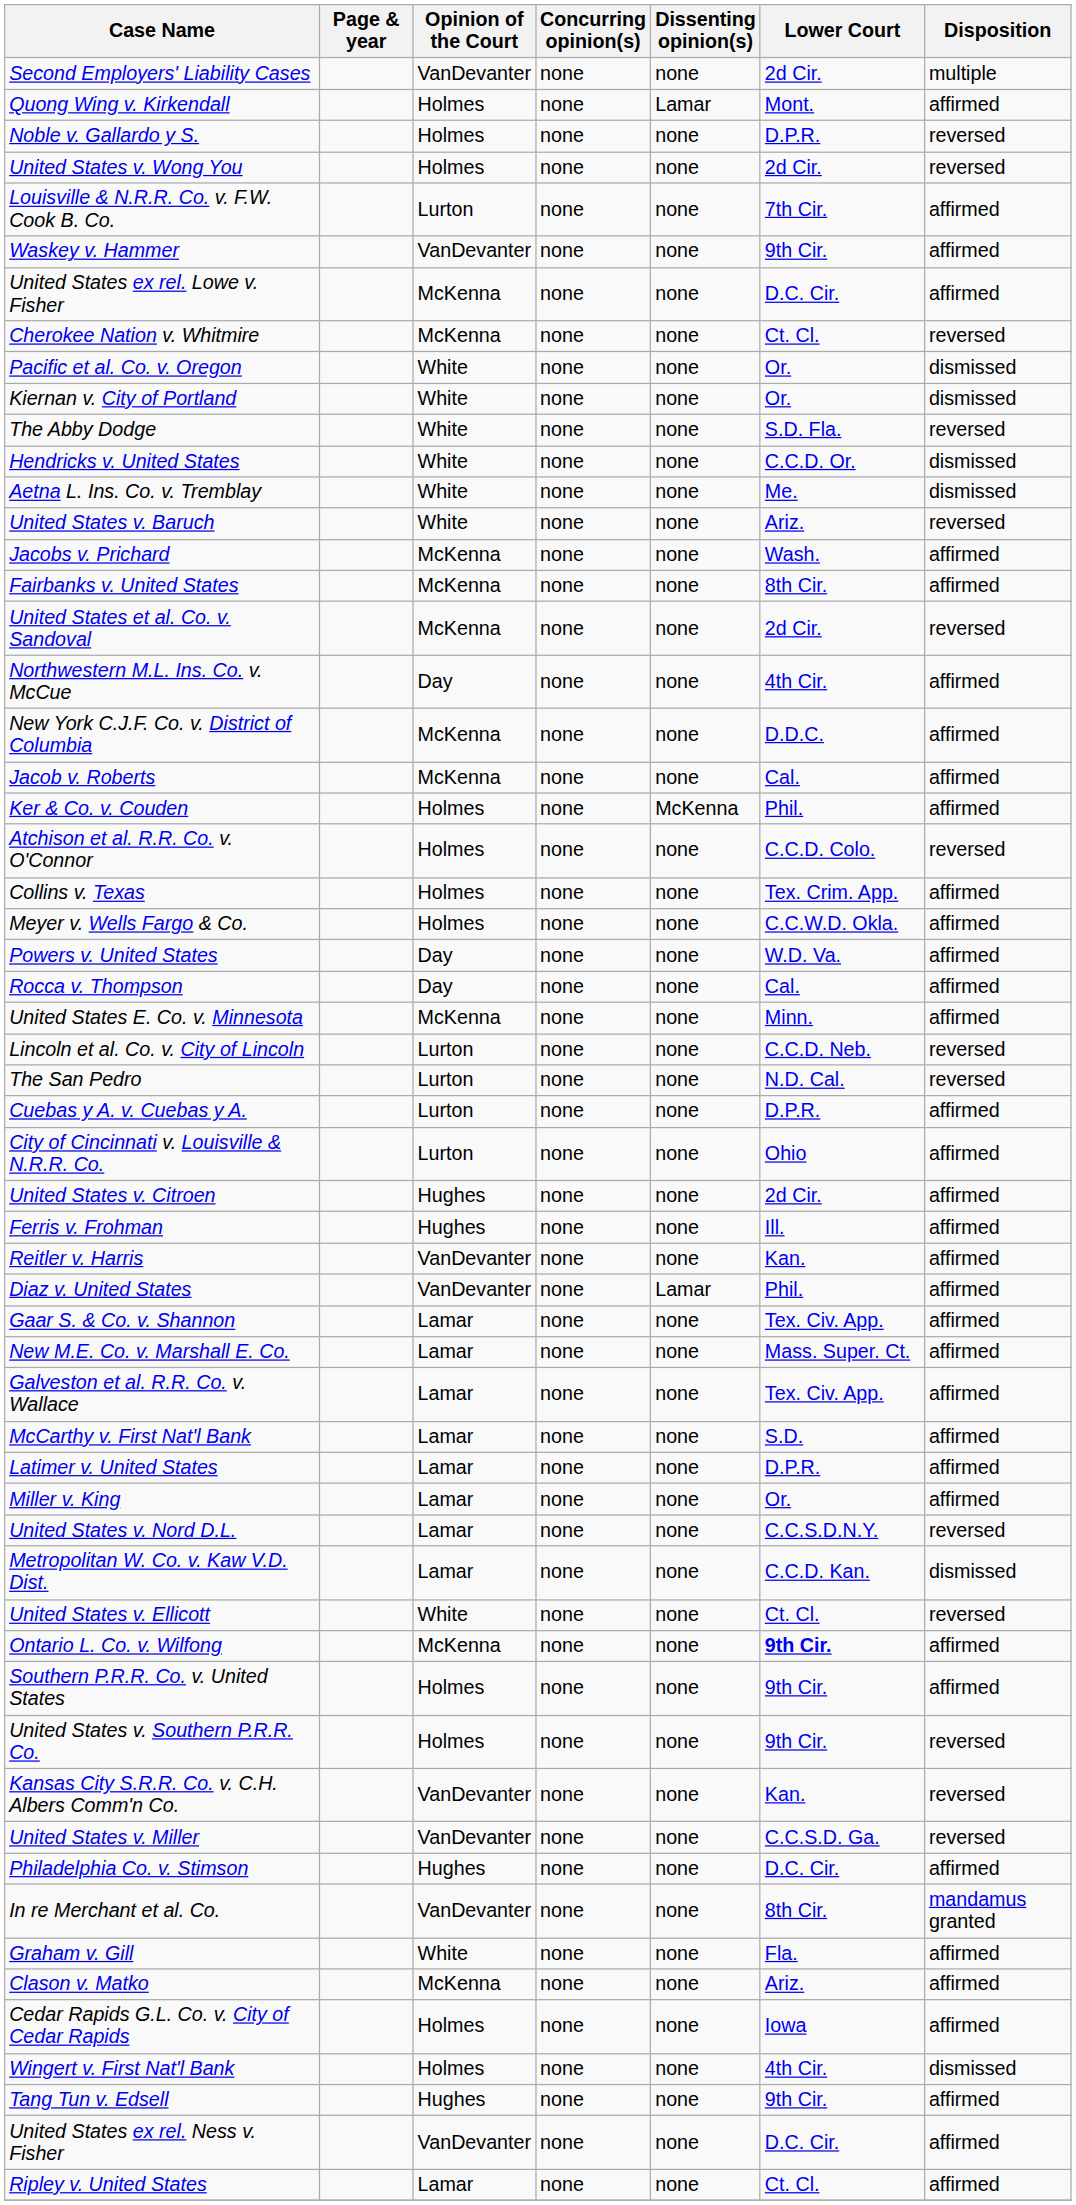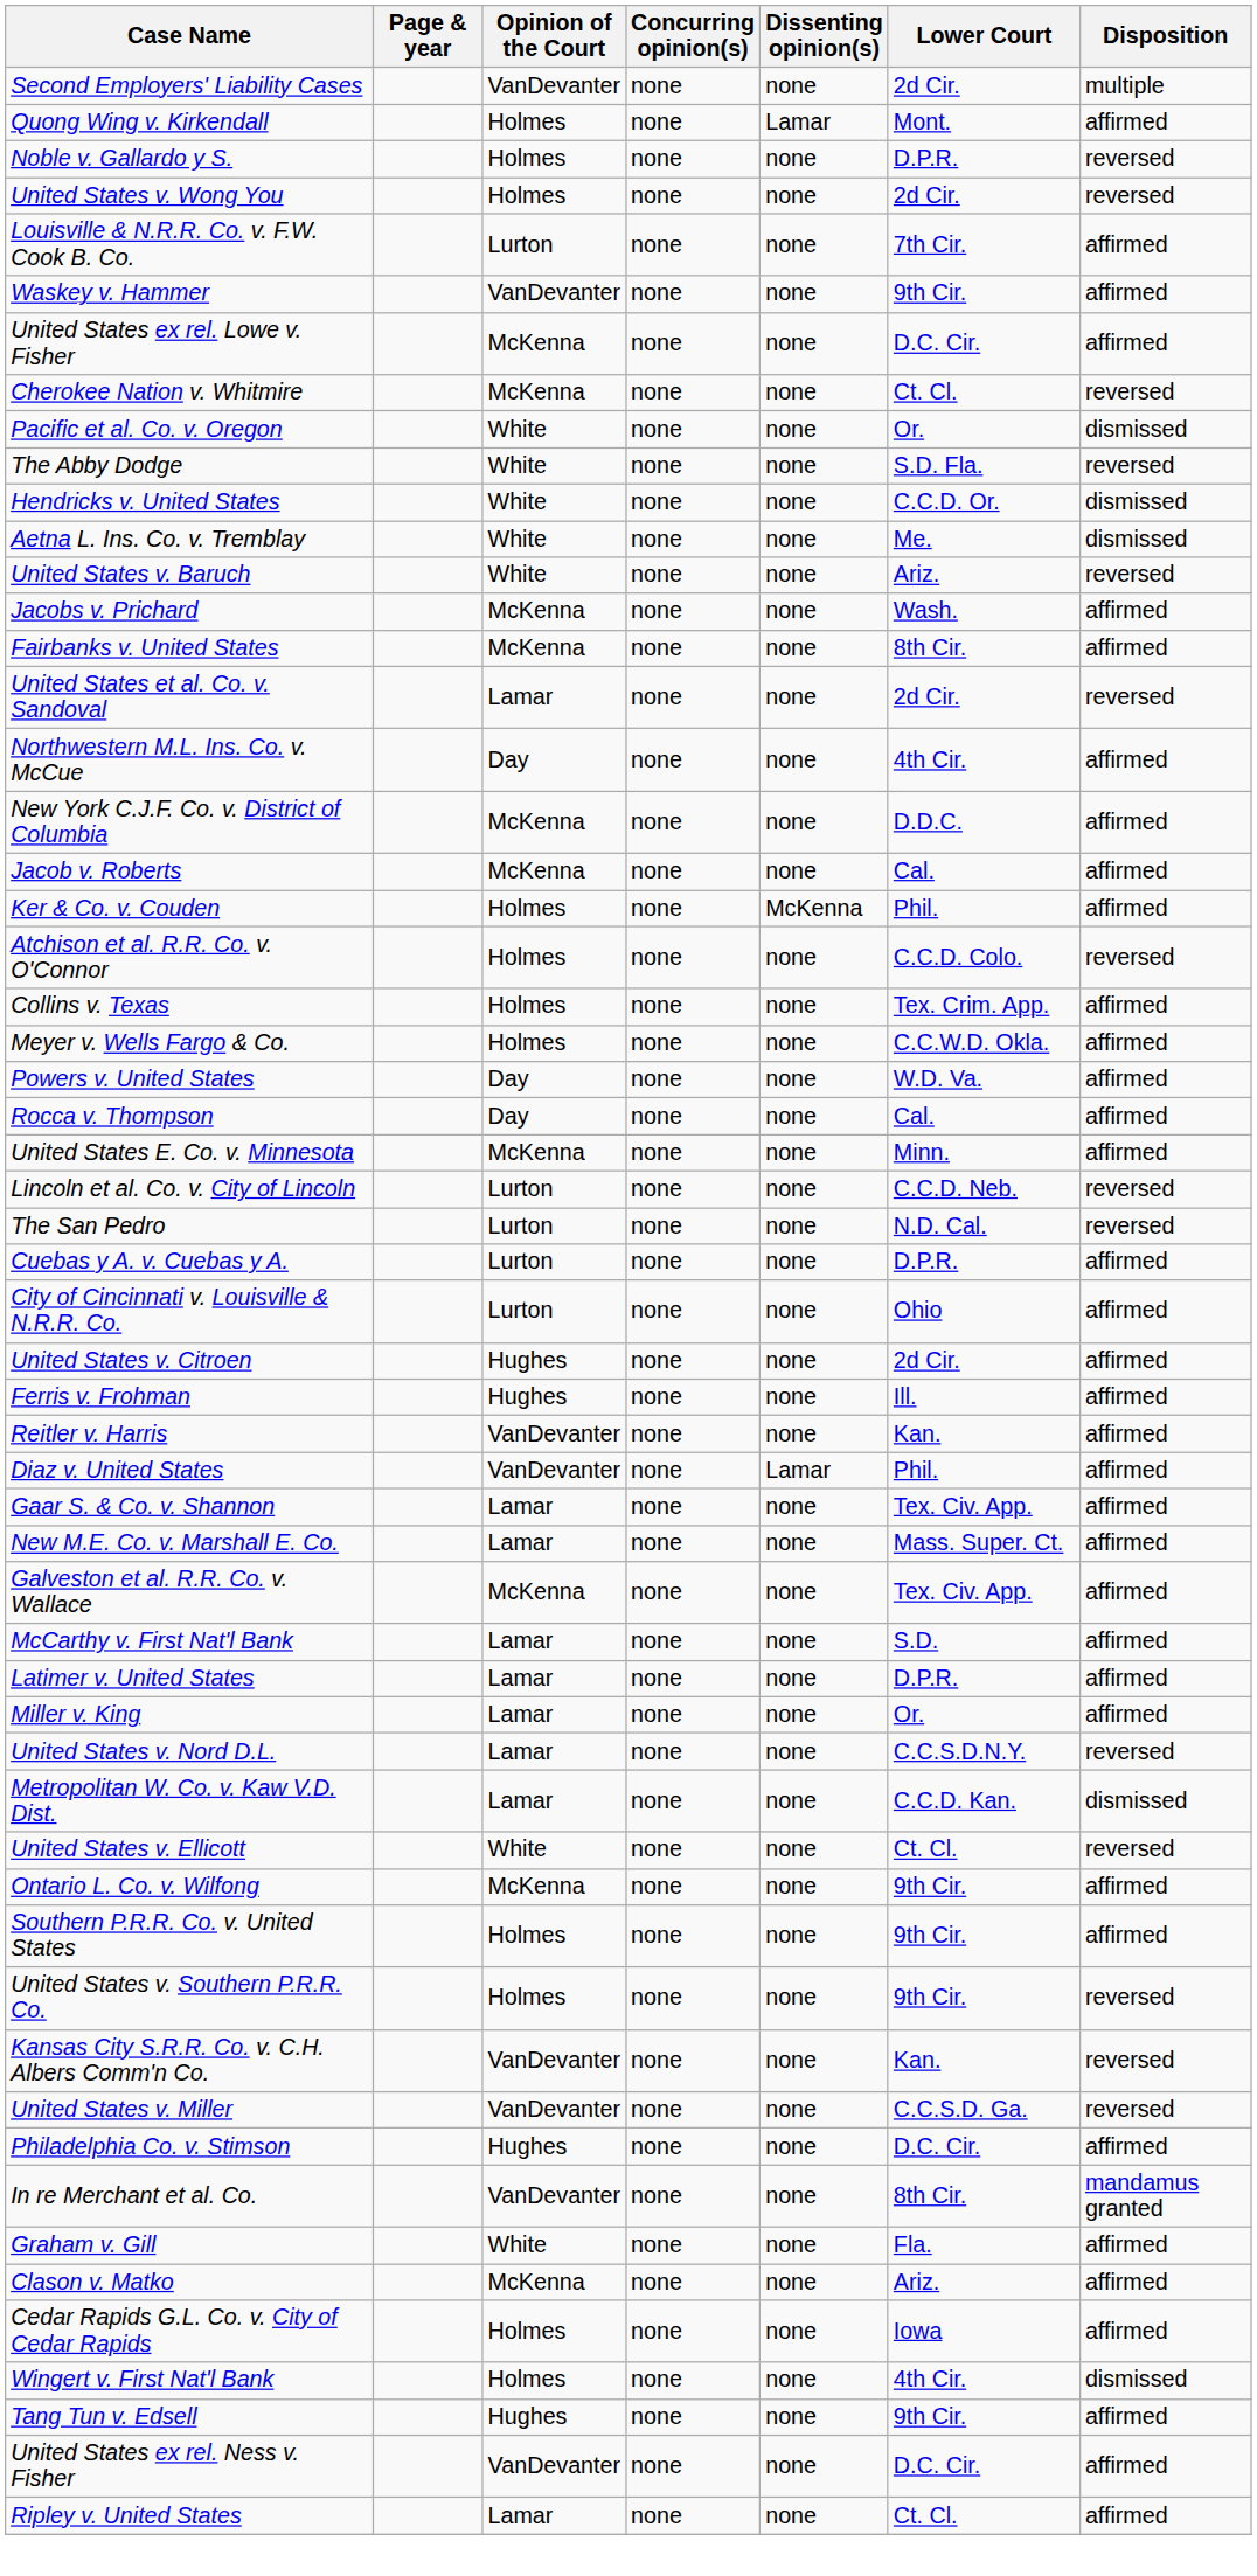- row: Kiernan v. City of Portland | White | none | none | Or. | dismissed
United States et al. Co. v. Sandoval | Opinion of the Court: McKenna -> Lamar
Galveston et al. R.R. Co. v. Wallace | Opinion of the Court: Lamar -> McKenna
Ontario L. Co. v. Wilfong | Lower Court: bold -> normal
